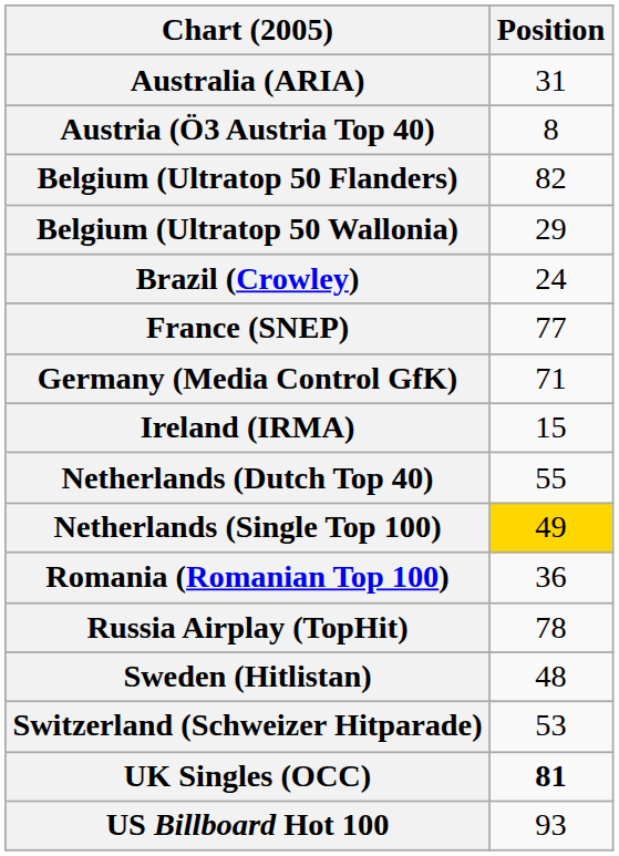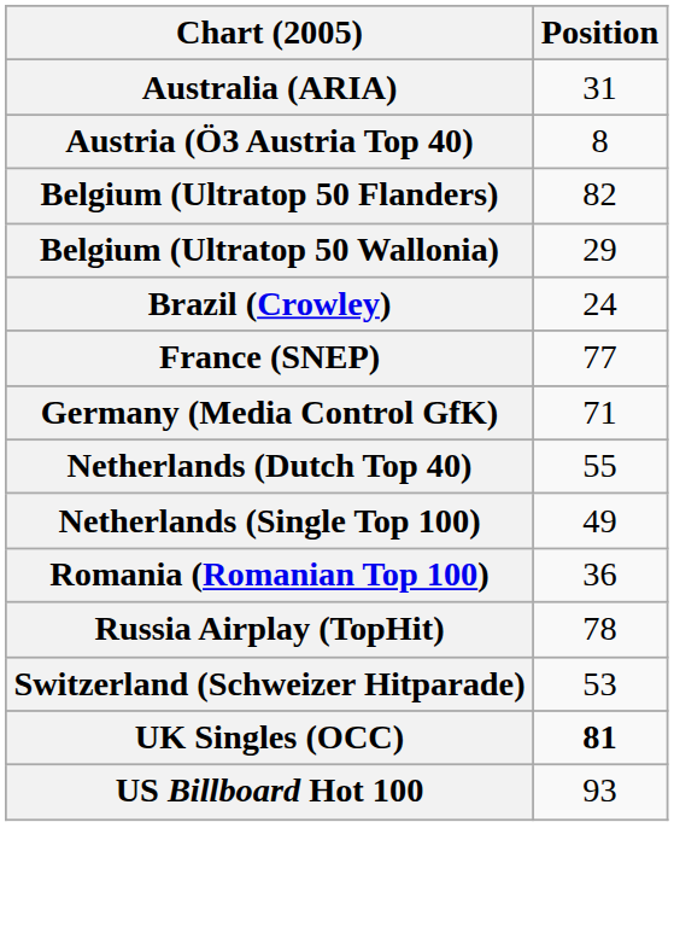- row: Ireland (IRMA) | 15
Netherlands (Single Top 100) | Position: gold background -> no background
- row: Sweden (Hitlistan) | 48
